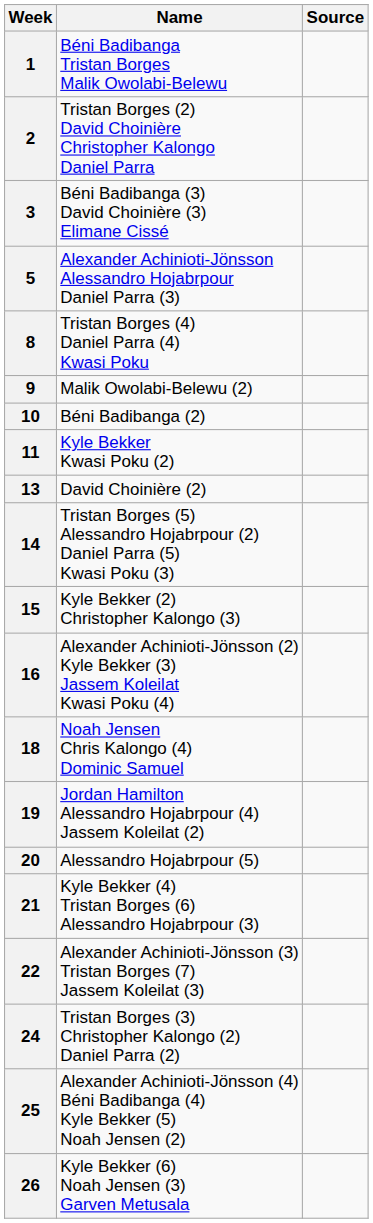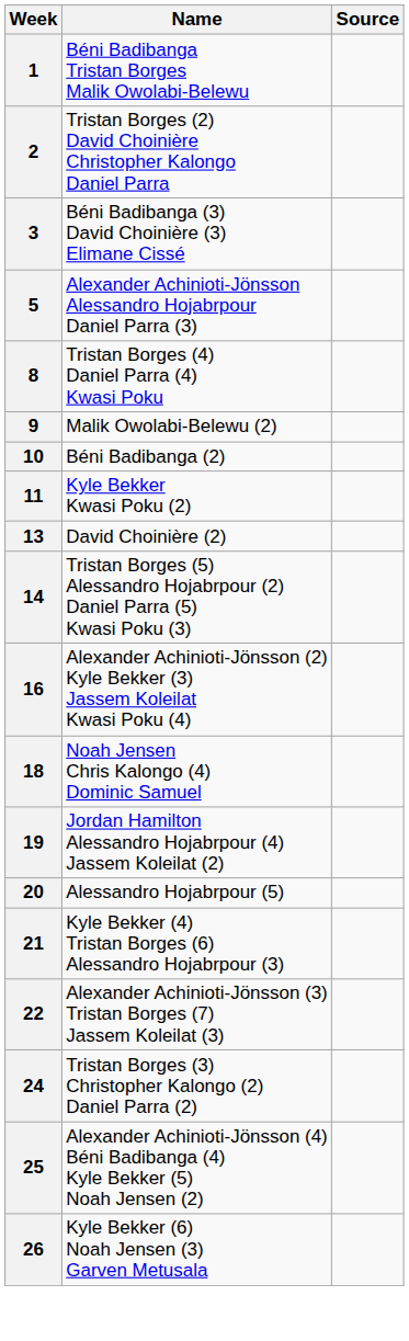- row: 15 | Kyle Bekker (2) Christopher Kalongo (3)
